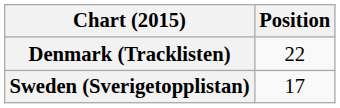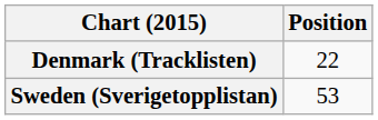Sweden (Sverigetopplistan) | Position: 17 -> 53
